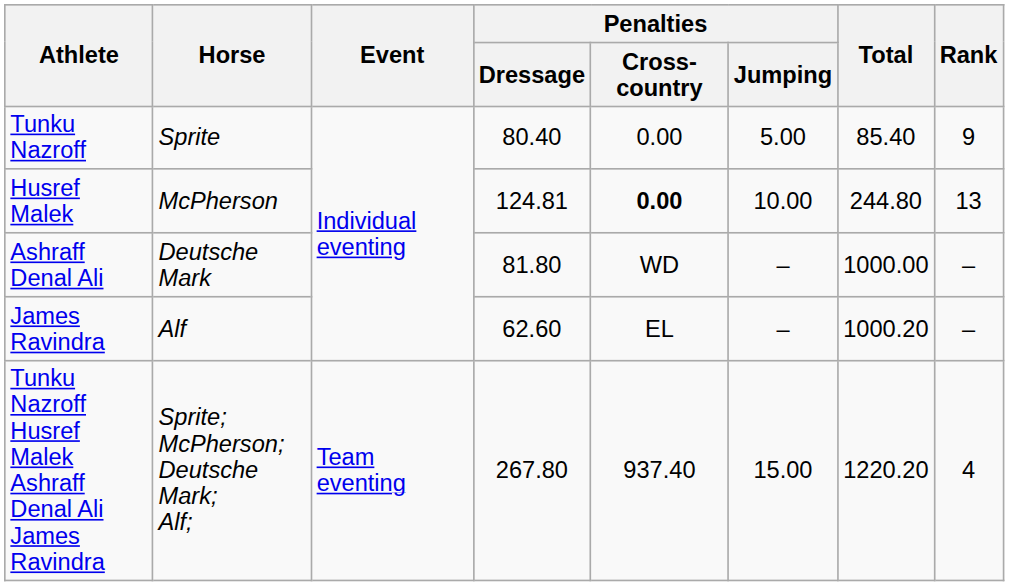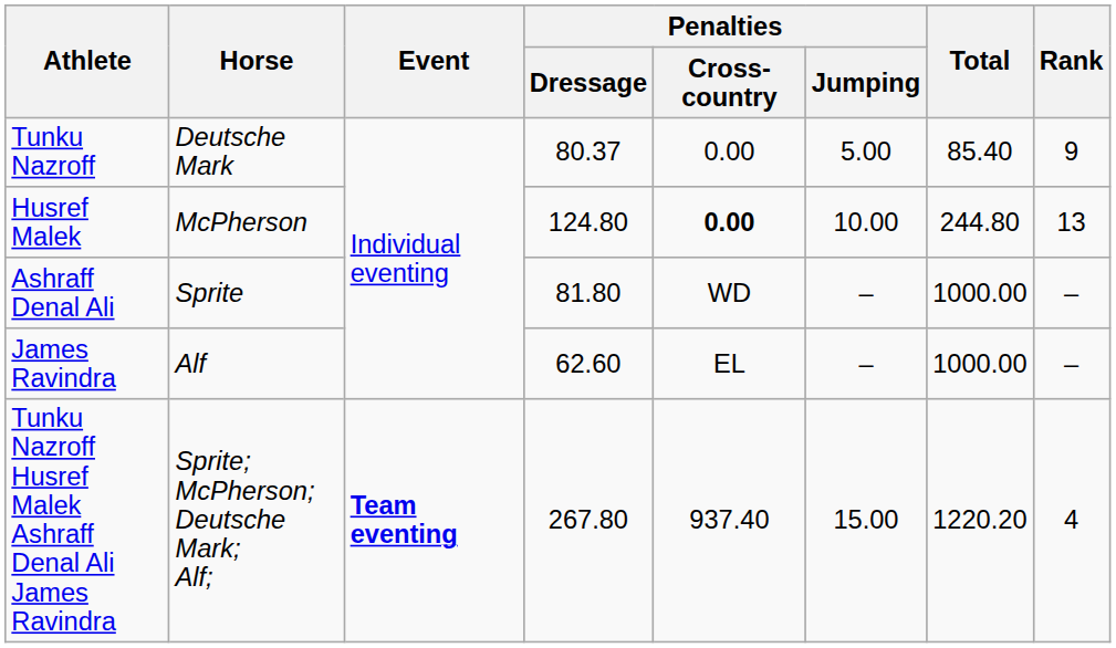Tunku Nazroff | Horse: Sprite -> Deutsche Mark
Tunku Nazroff | Penalties / Dressage: 80.40 -> 80.37
Husref Malek | Penalties / Dressage: 124.81 -> 124.80
Ashraff Denal Ali | Horse: Deutsche Mark -> Sprite
James Ravindra | Total: 1000.20 -> 1000.00
Tunku Nazroff Husref Malek Ashraff Denal Ali James Ravindra | Event: normal -> bold
